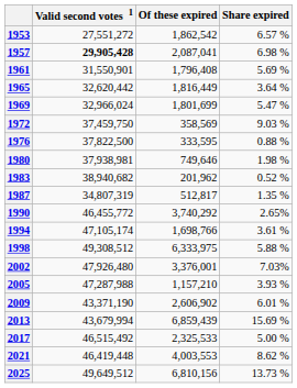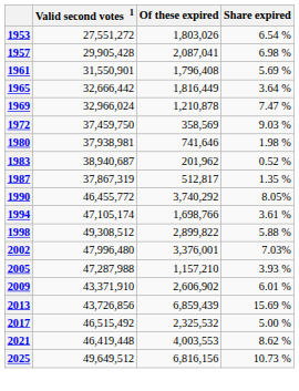1953 | Of these expired: 1,862,542 -> 1,803,026
1953 | Share expired: 6.57 % -> 6.54 %
1957 | Valid second votes 1: bold -> normal
1965 | Valid second votes 1: 32,620,442 -> 32,666,442
1969 | Of these expired: 1,801,699 -> 1,210,878
1969 | Share expired: 5.47 % -> 7.47 %
- row: 1976 | 37,822,500 | 333,595 | 0.88 %
1980 | Of these expired: 749,646 -> 741,646
1983 | Valid second votes 1: 38,940,682 -> 38,940,687
1987 | Valid second votes 1: 34,807,319 -> 37,867,319
1990 | Share expired: 2.65% -> 8.05%
1998 | Of these expired: 6,333,975 -> 2,899,822
2002 | Valid second votes 1: 47,926,480 -> 47,996,480
2009 | Valid second votes 1: 43,371,190 -> 43,371,910
2013 | Valid second votes 1: 43,679,994 -> 43,726,856
2017 | Of these expired: 2,325,533 -> 2,325,532
2025 | Of these expired: 6,810,156 -> 6,816,156
2025 | Share expired: 13.73 % -> 10.73 %
